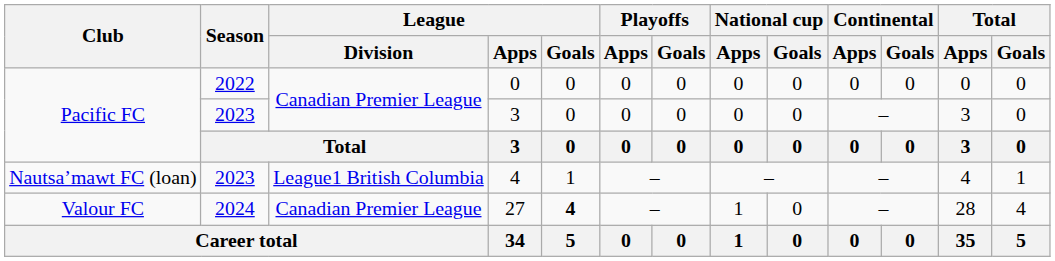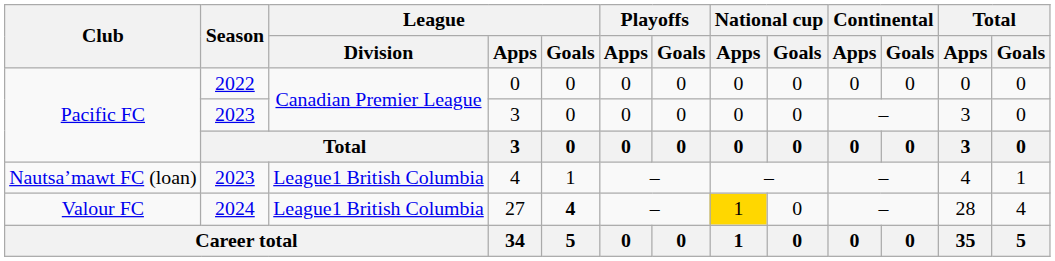27 | League / Division: Canadian Premier League -> League1 British Columbia
27 | National cup / Apps: no background -> gold background
